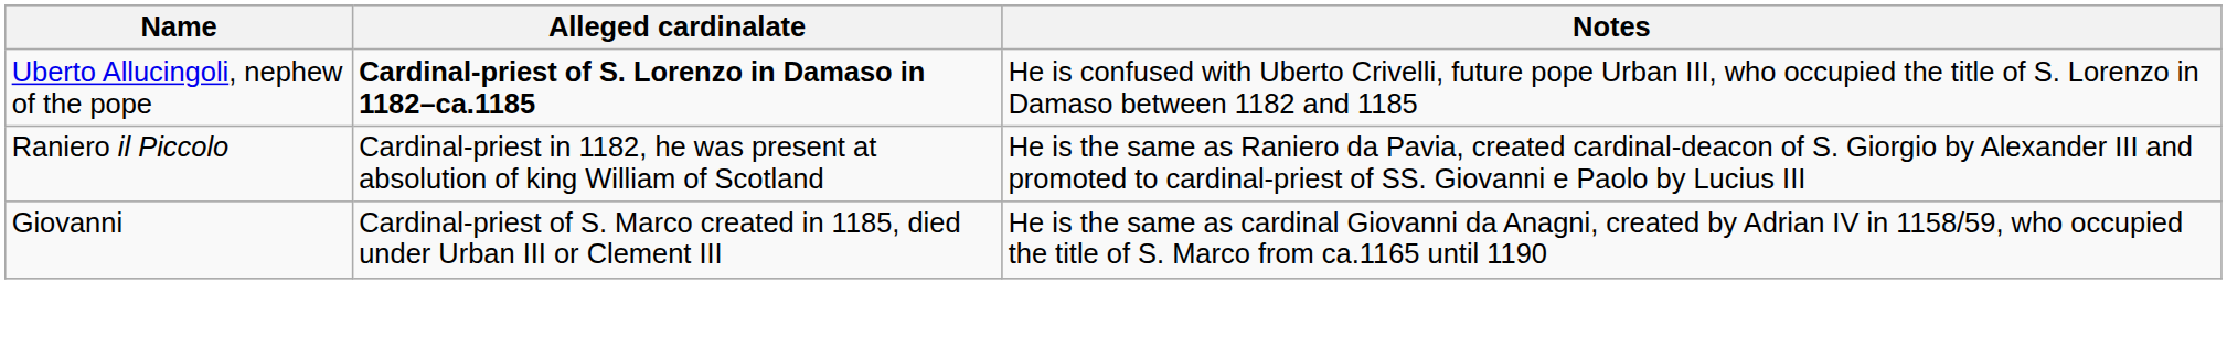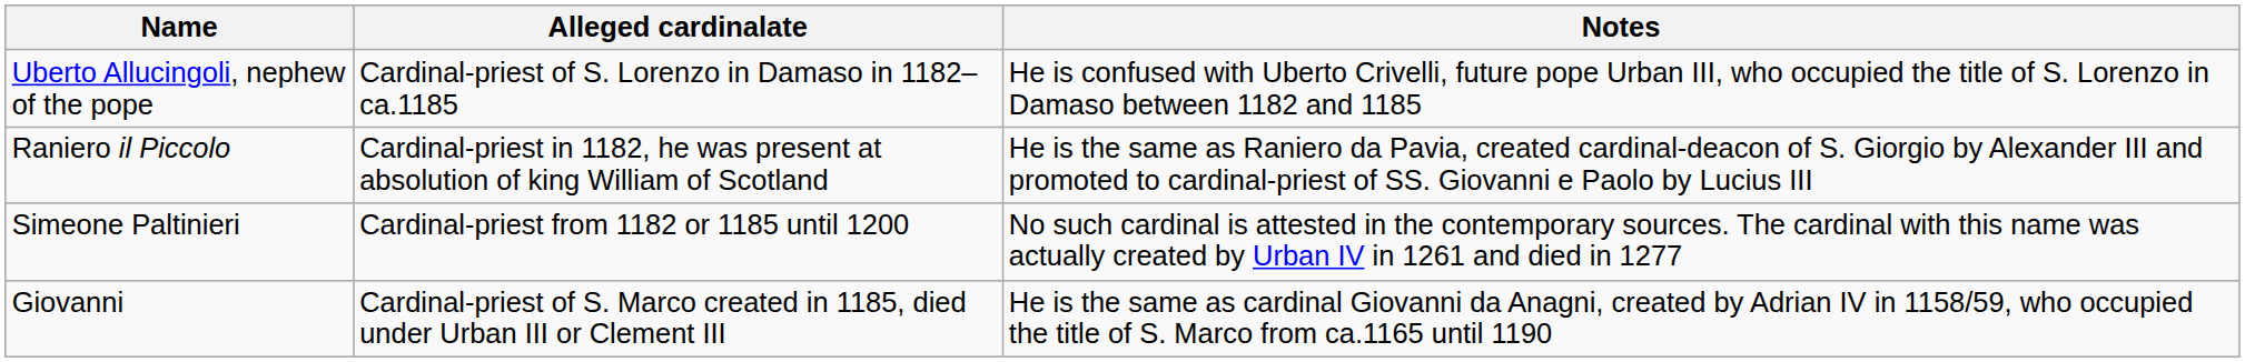Uberto Allucingoli, nephew of the pope | Alleged cardinalate: bold -> normal
+ row: Simeone Paltinieri | Cardinal-priest from 1182 or 1185 until 1200 | No such cardinal is attested in the contemporary sources. The cardinal with this name was actually created by Urban IV in 1261 and died in 1277
